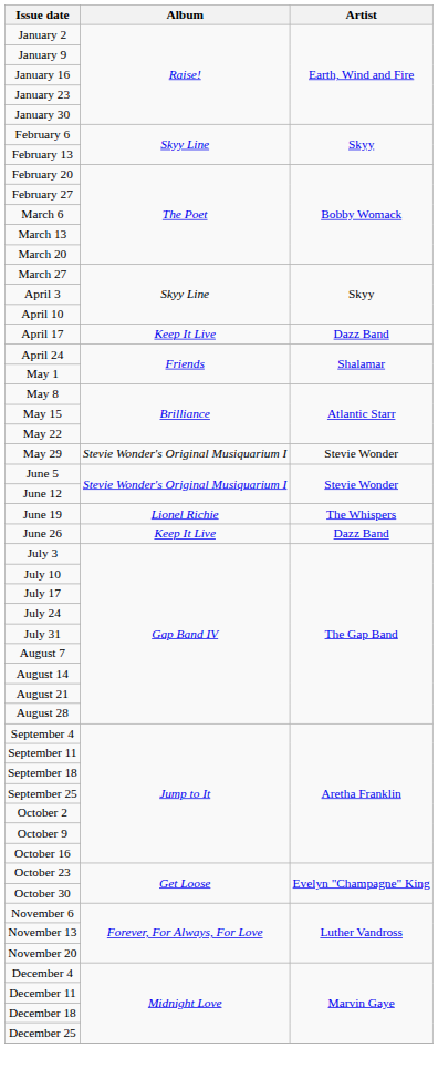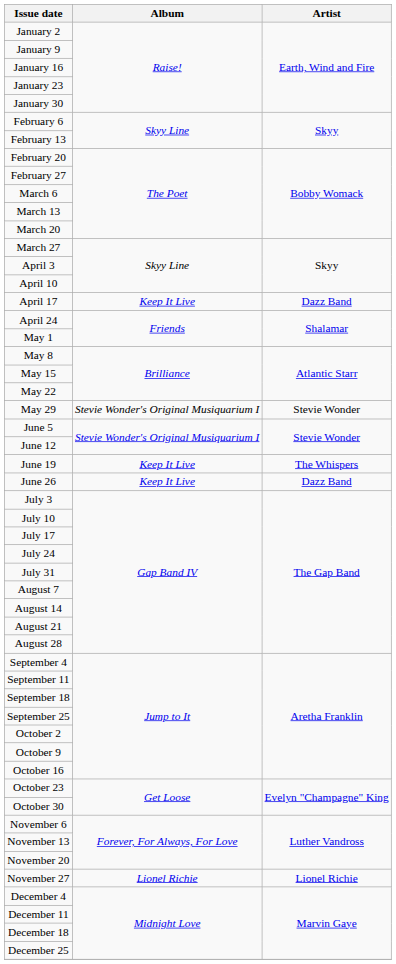June 19 | Album: Lionel Richie -> Keep It Live
+ row: November 27 | Lionel Richie | Lionel Richie
